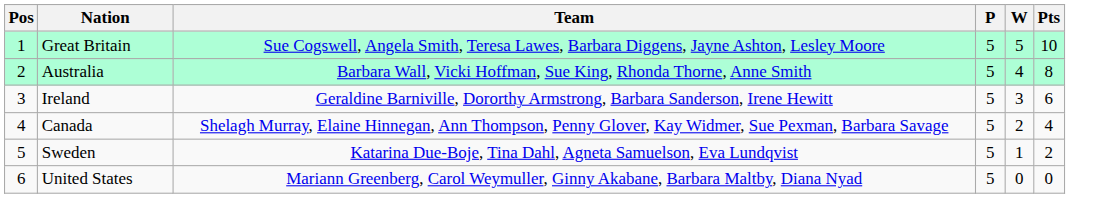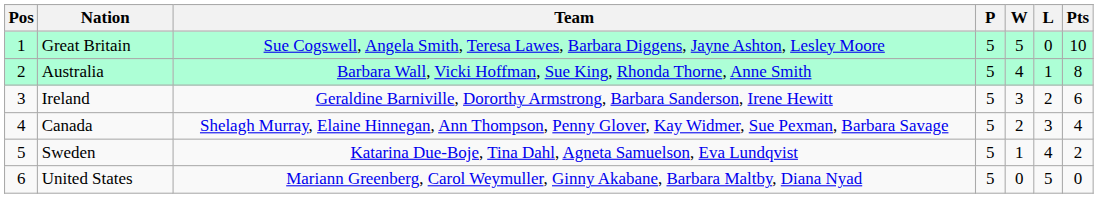+ column: L | 0 | 1 | 2 | 3 | 4 | 5
